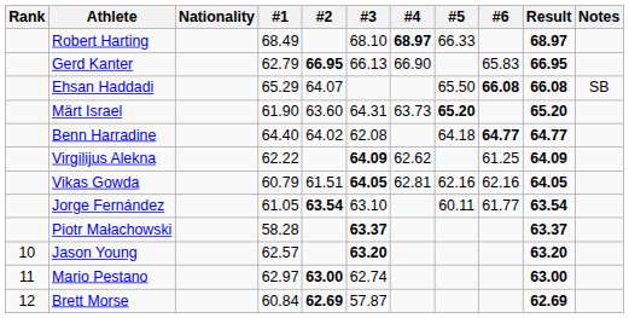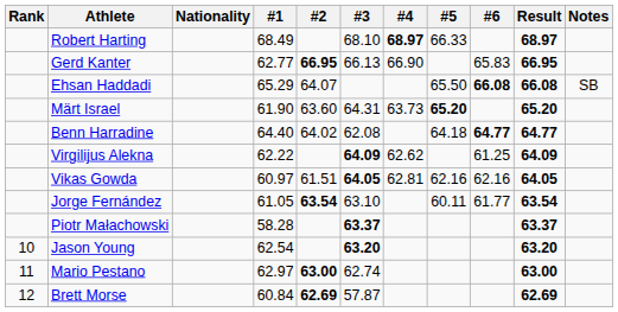Gerd Kanter | #1: 62.79 -> 62.77
Vikas Gowda | #1: 60.79 -> 60.97
Jason Young | #1: 62.57 -> 62.54
